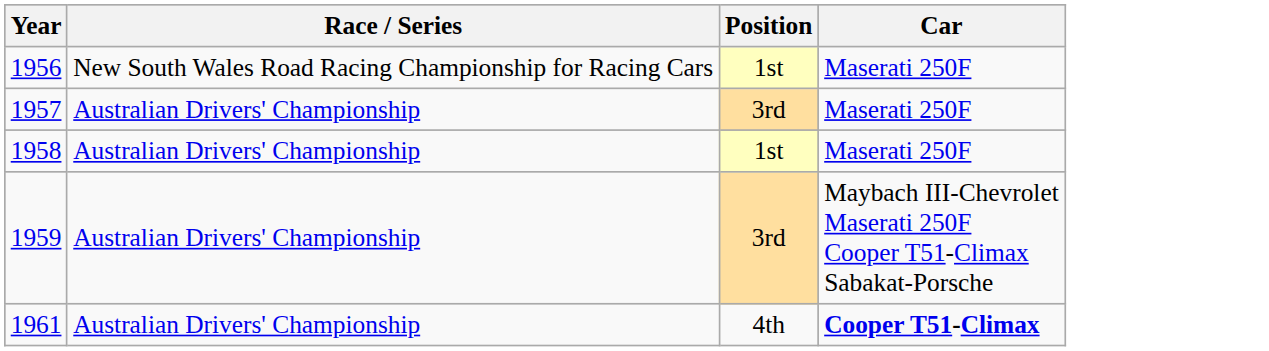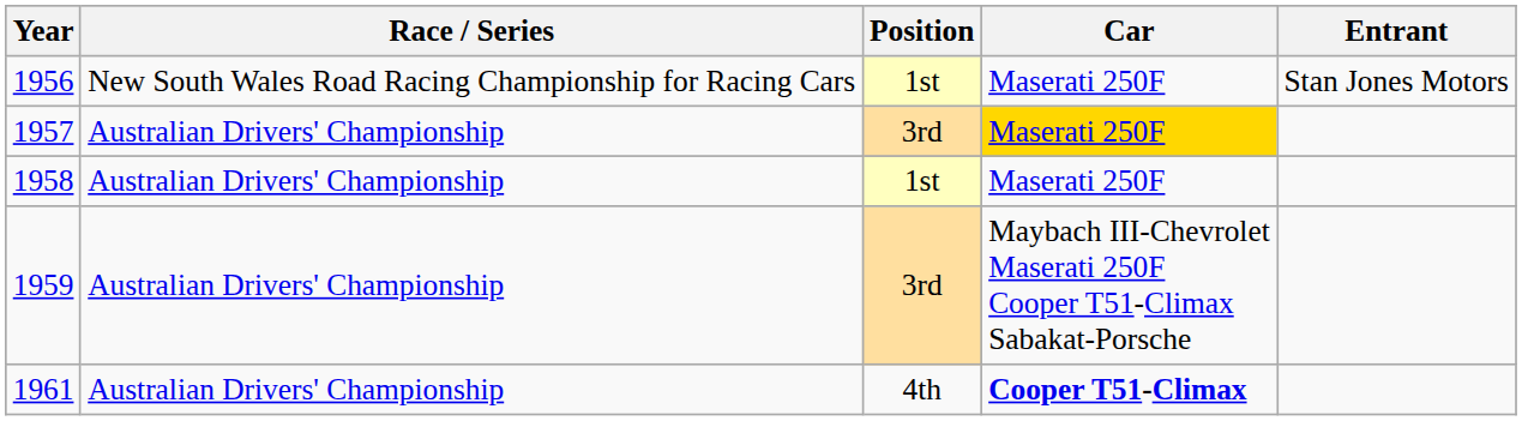+ column: Entrant | Stan Jones Motors
1957 | Car: no background -> gold background
